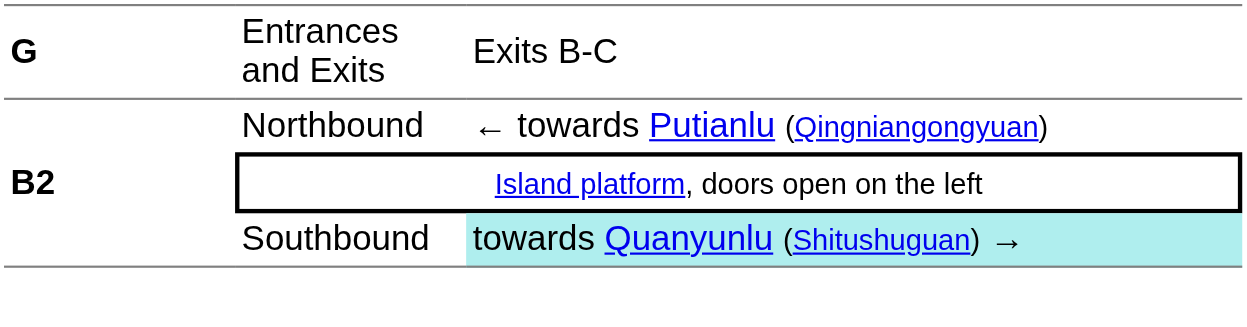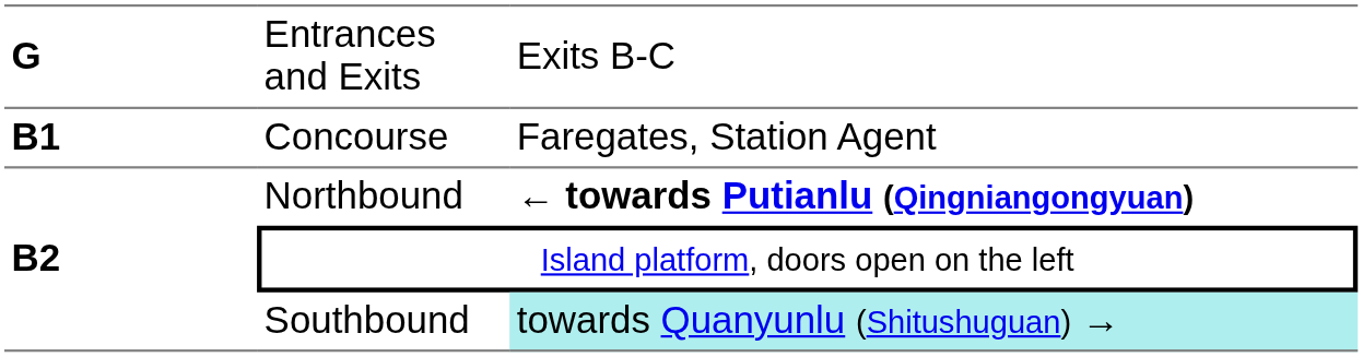+ row: B1 | Concourse | Faregates, Station Agent
Northbound | column 3: normal -> bold
